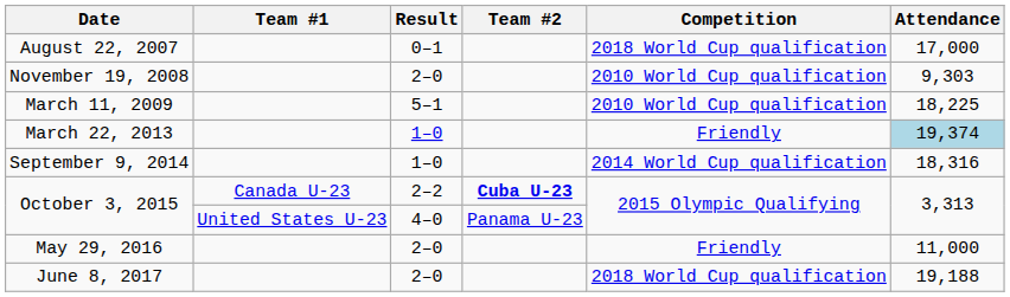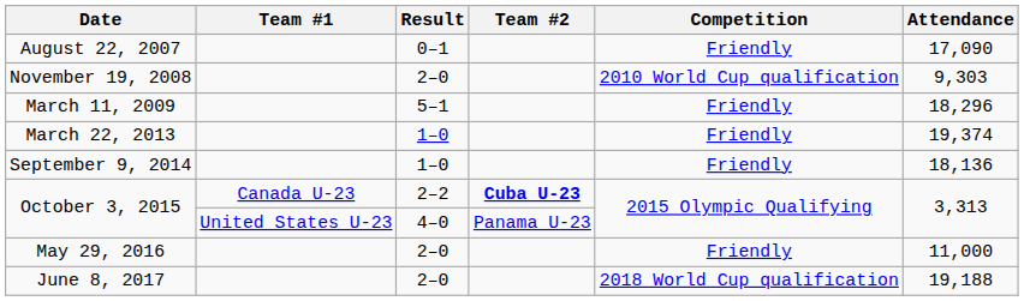August 22, 2007 | Competition: 2018 World Cup qualification -> Friendly
August 22, 2007 | Attendance: 17,000 -> 17,090
March 11, 2009 | Competition: 2010 World Cup qualification -> Friendly
March 11, 2009 | Attendance: 18,225 -> 18,296
March 22, 2013 | Attendance: lightblue background -> no background
September 9, 2014 | Competition: 2014 World Cup qualification -> Friendly
September 9, 2014 | Attendance: 18,316 -> 18,136
